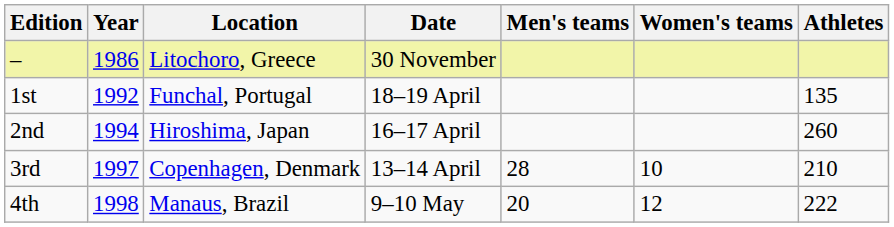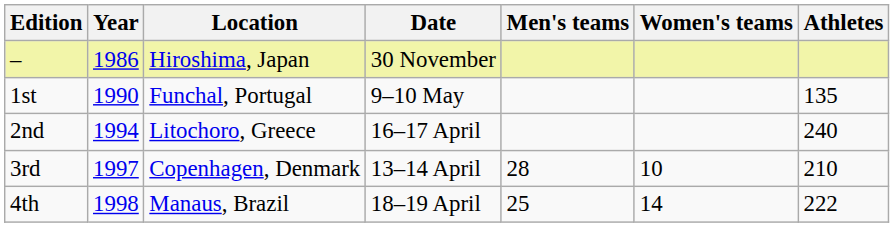– | Location: Litochoro, Greece -> Hiroshima, Japan
1st | Year: 1992 -> 1990
1st | Date: 18–19 April -> 9–10 May
2nd | Location: Hiroshima, Japan -> Litochoro, Greece
2nd | Athletes: 260 -> 240
4th | Date: 9–10 May -> 18–19 April
4th | Men's teams: 20 -> 25
4th | Women's teams: 12 -> 14
